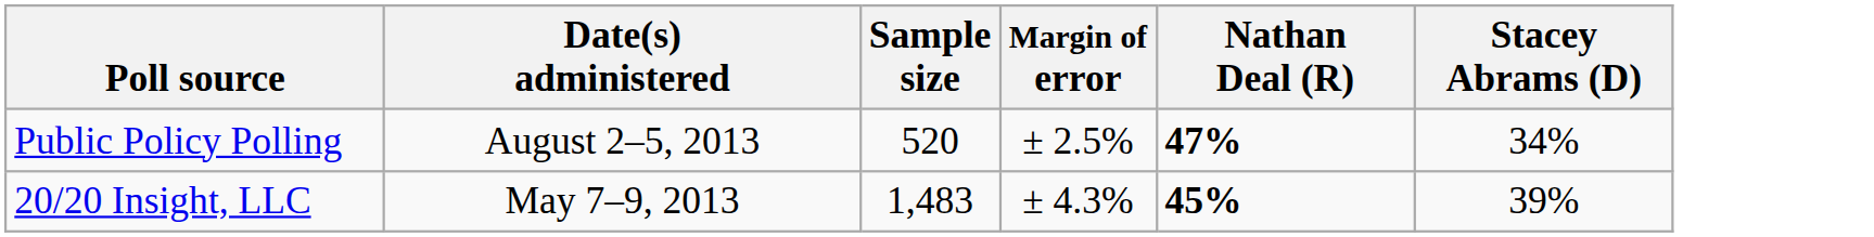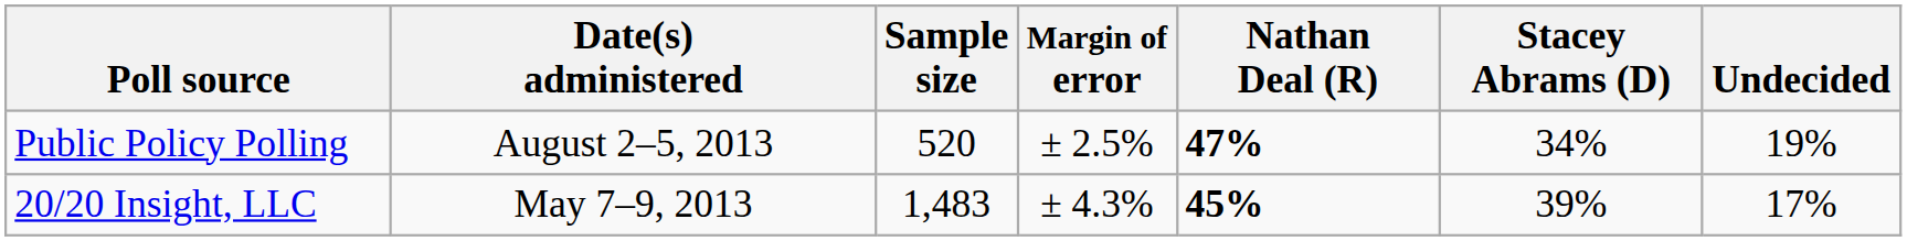+ column: Undecided | 19% | 17%
